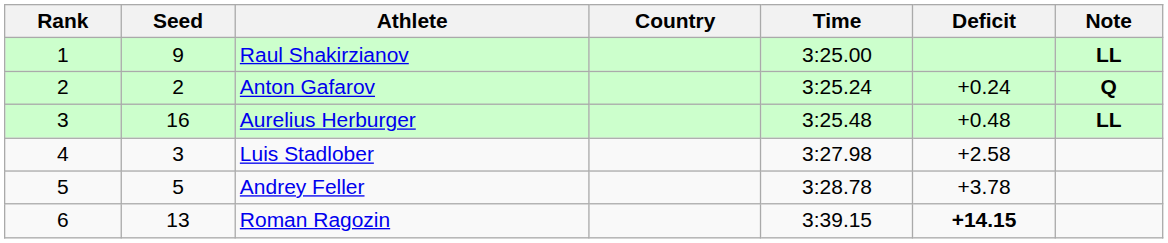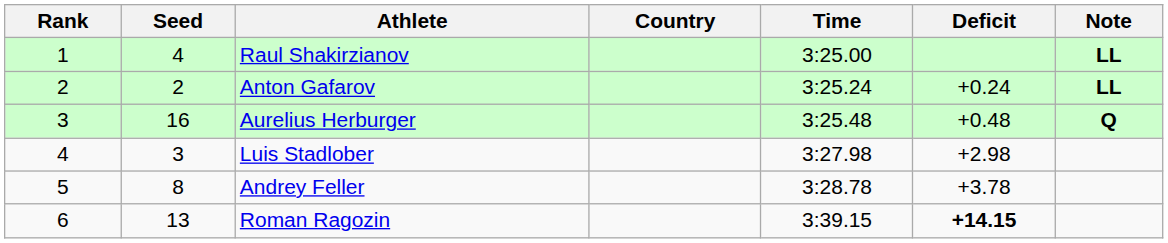Raul Shakirzianov | Seed: 9 -> 4
Anton Gafarov | Note: Q -> LL
Aurelius Herburger | Note: LL -> Q
Luis Stadlober | Deficit: +2.58 -> +2.98
Andrey Feller | Seed: 5 -> 8
